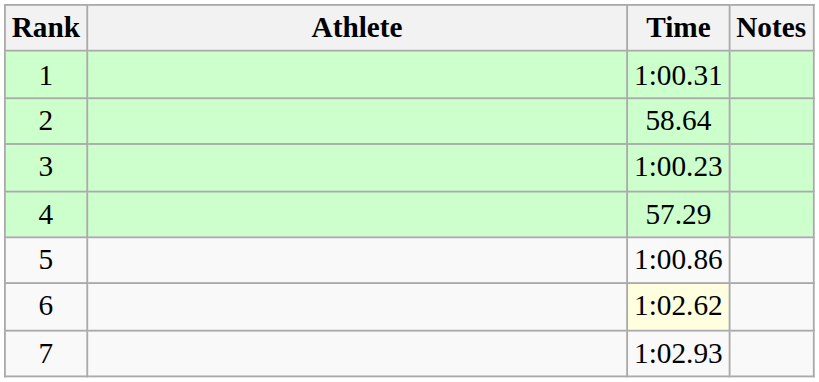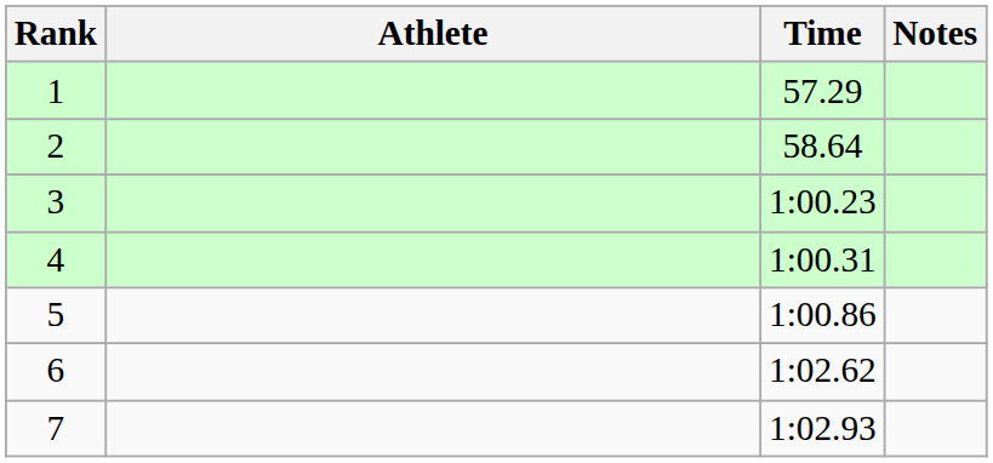1 | Time: 1:00.31 -> 57.29
4 | Time: 57.29 -> 1:00.31
6 | Time: lightyellow background -> no background
